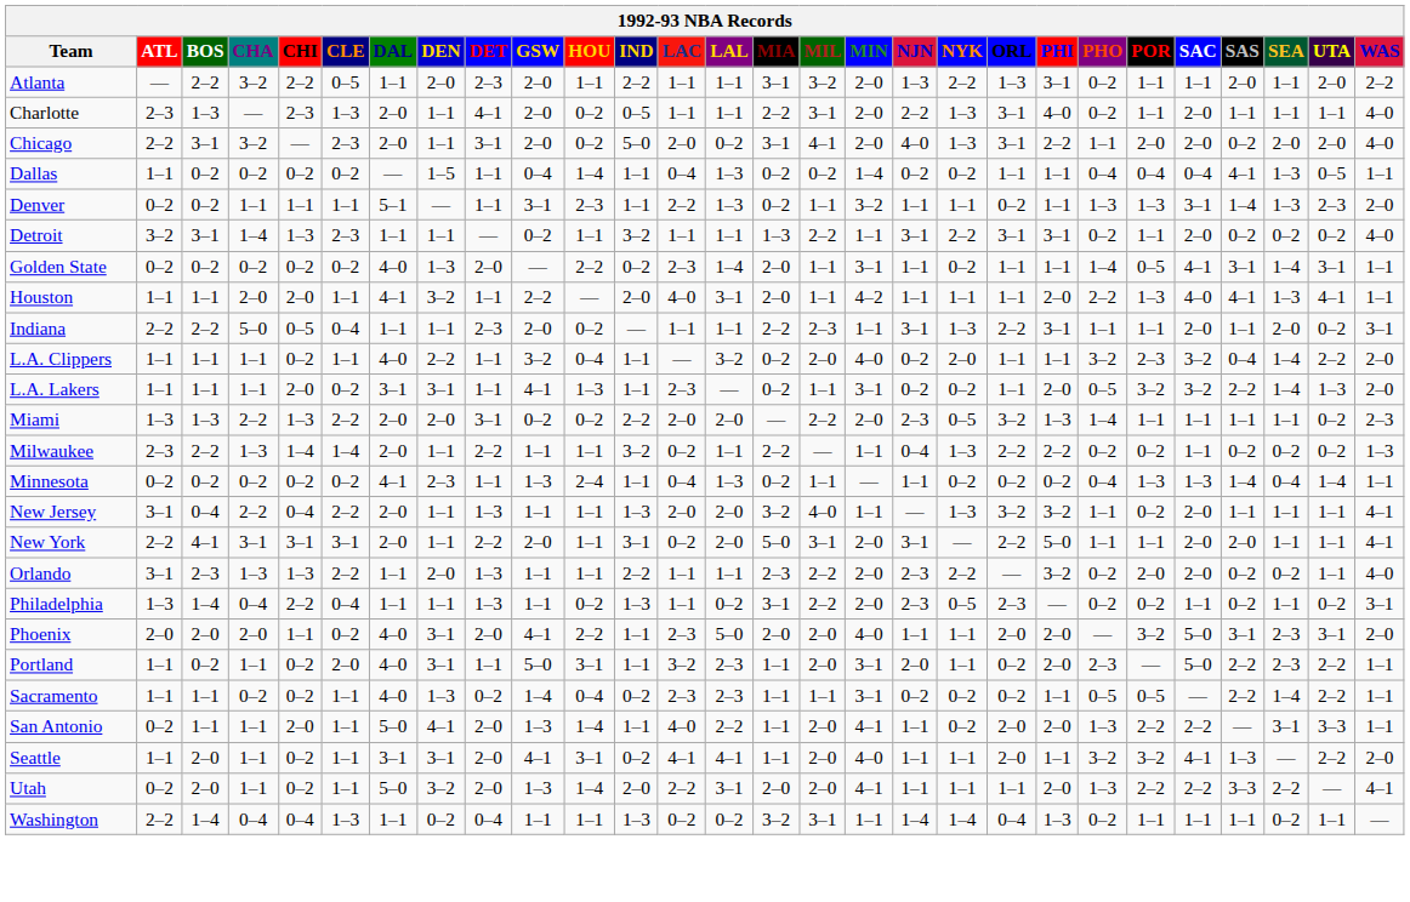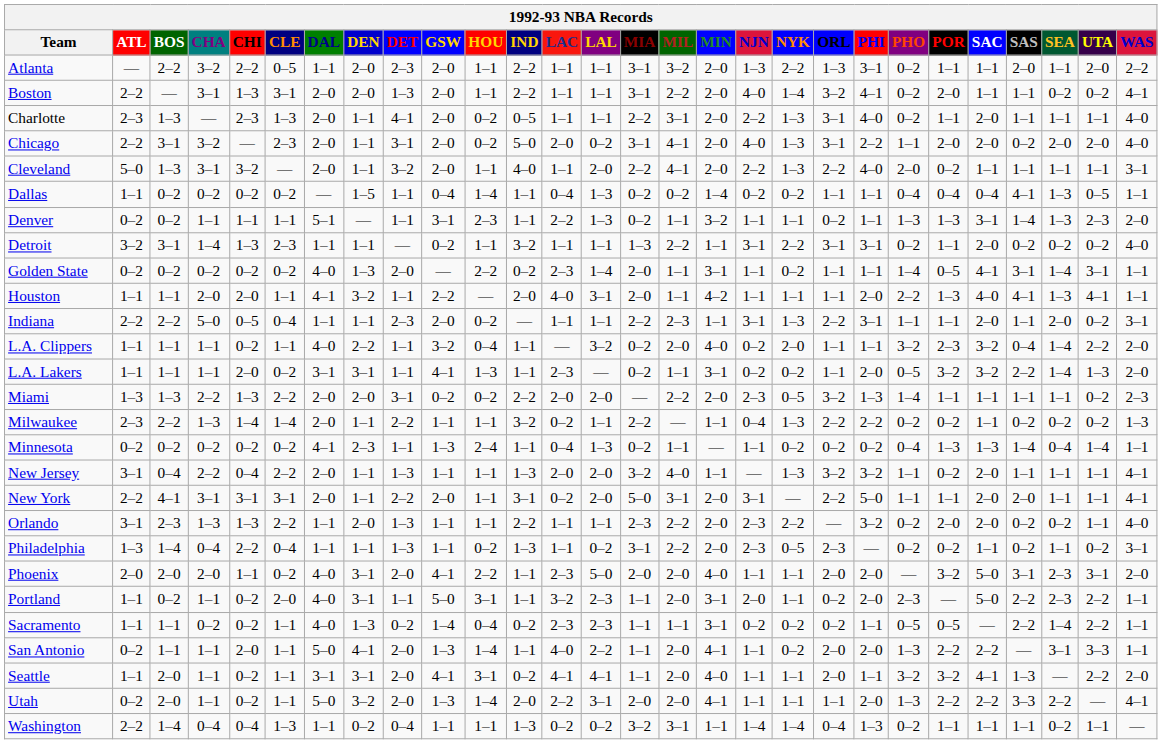+ row: Boston | 2–2 | — | 3–1 | 1–3 | 3–1 | 2–0 | 2–0 | 1–3 | 2–0 | 1–1 | 2–2 | 1–1 | 1–1 | 3–1 | 2–2 | 2–0 | 4–0 | 1–4 | 3–2 | 4–1 | 0–2 | 2–0 | 1–1 | 1–1 | 0–2 | 0–2 | 4–1
+ row: Cleveland | 5–0 | 1–3 | 3–1 | 3–2 | — | 2–0 | 1–1 | 3–2 | 2–0 | 1–1 | 4–0 | 1–1 | 2–0 | 2–2 | 4–1 | 2–0 | 2–2 | 1–3 | 2–2 | 4–0 | 2–0 | 0–2 | 1–1 | 1–1 | 1–1 | 1–1 | 3–1
